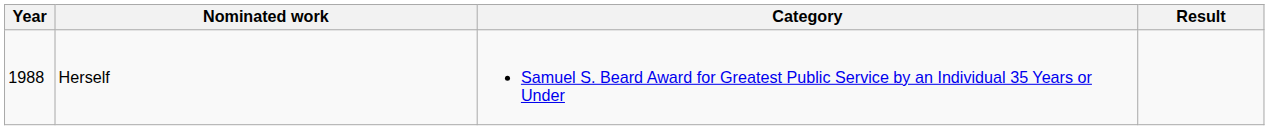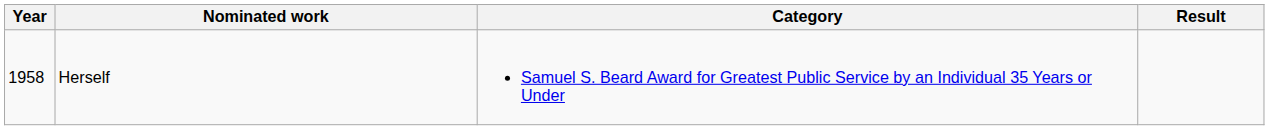Herself | Year: 1988 -> 1958
